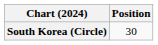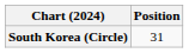South Korea (Circle) | Position: 30 -> 31
